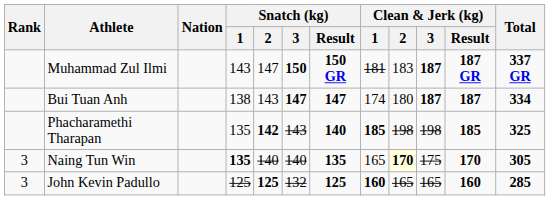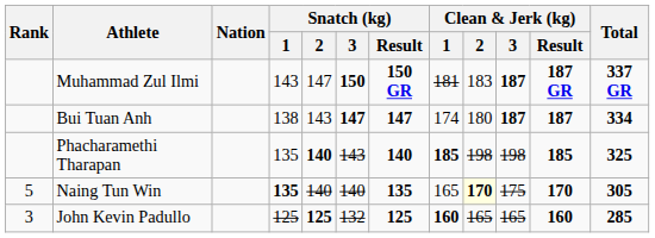Phacharamethi Tharapan | Snatch (kg) / 2: 142 -> 140
Naing Tun Win | Rank: 3 -> 5
